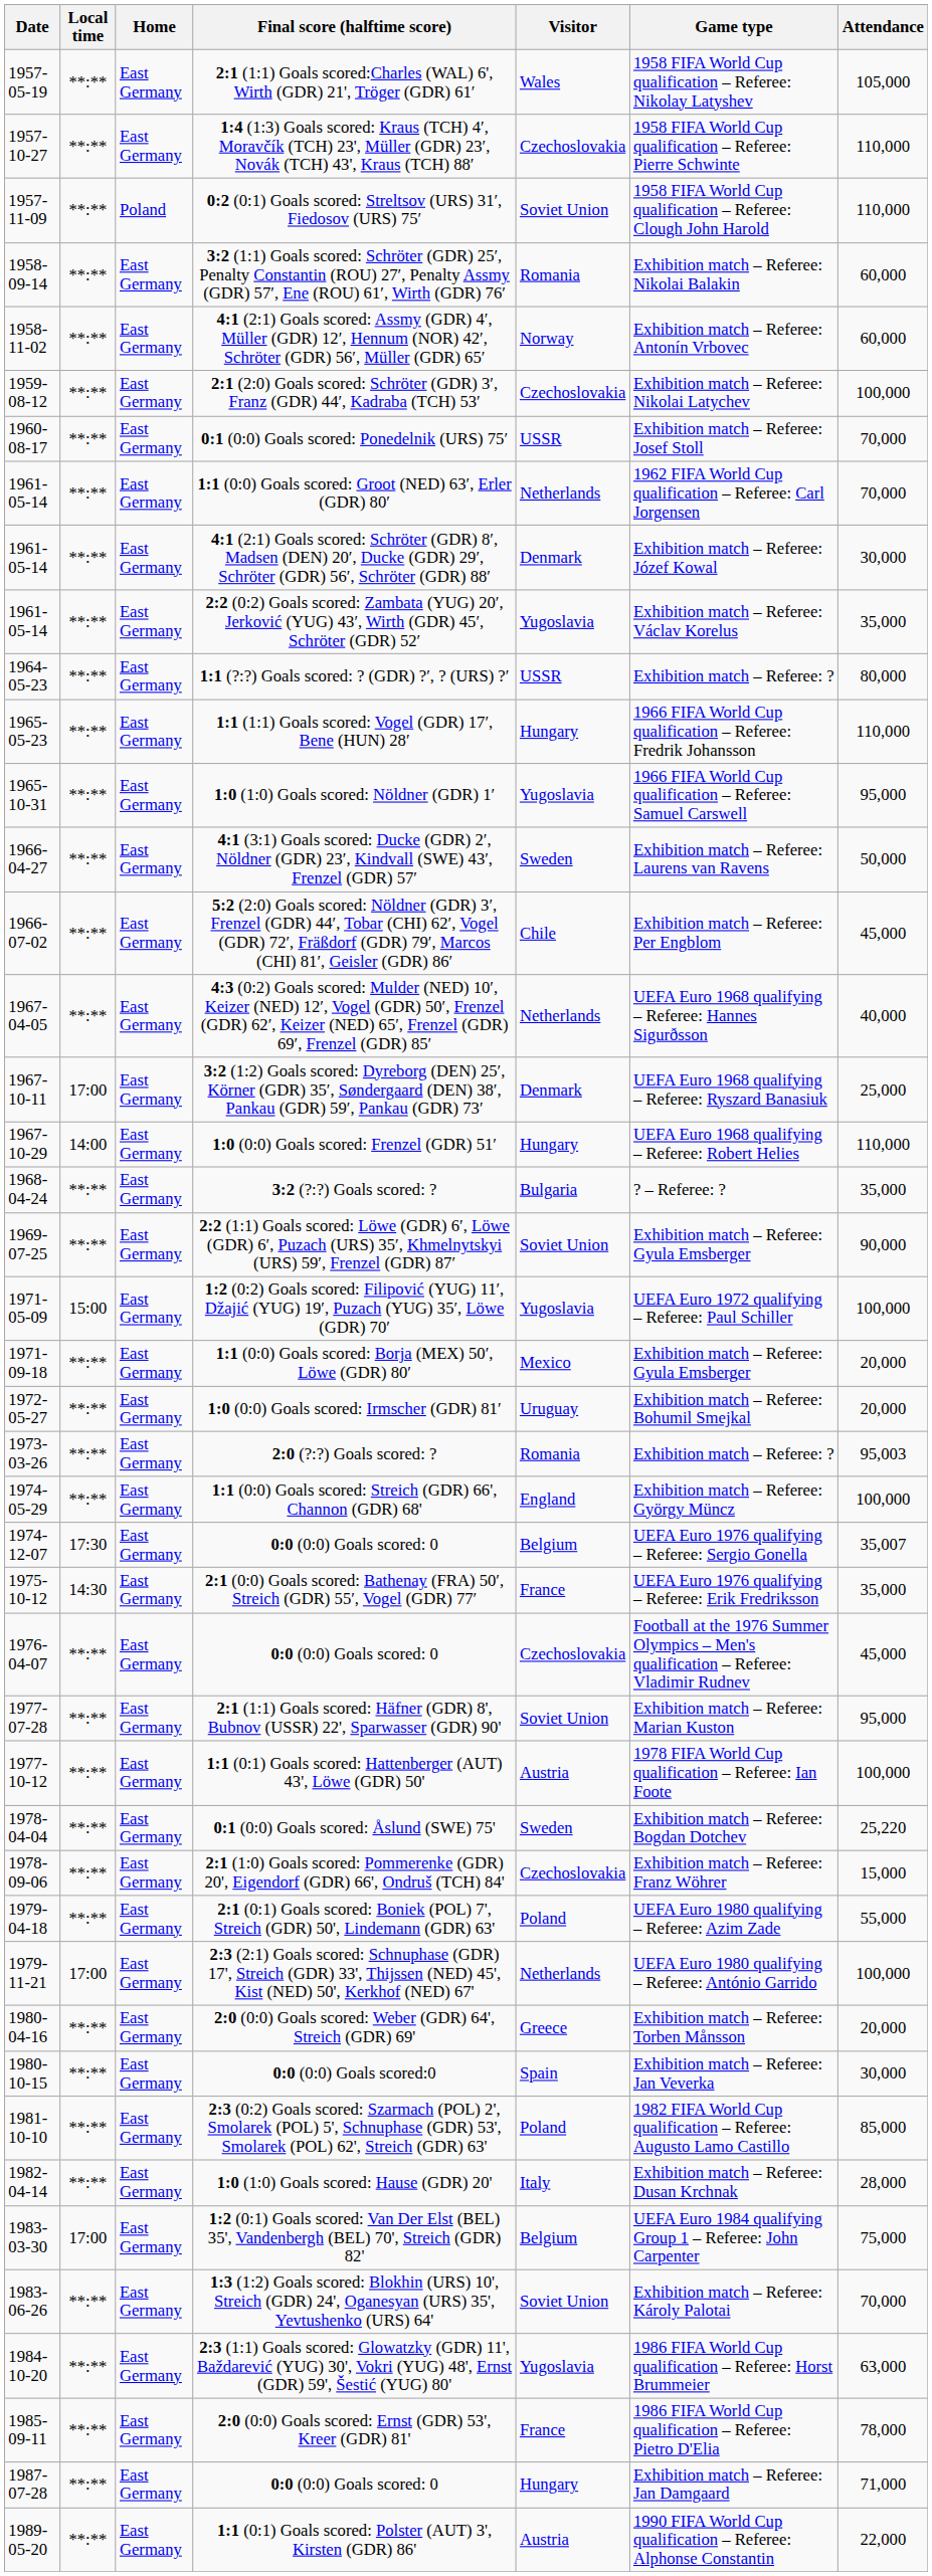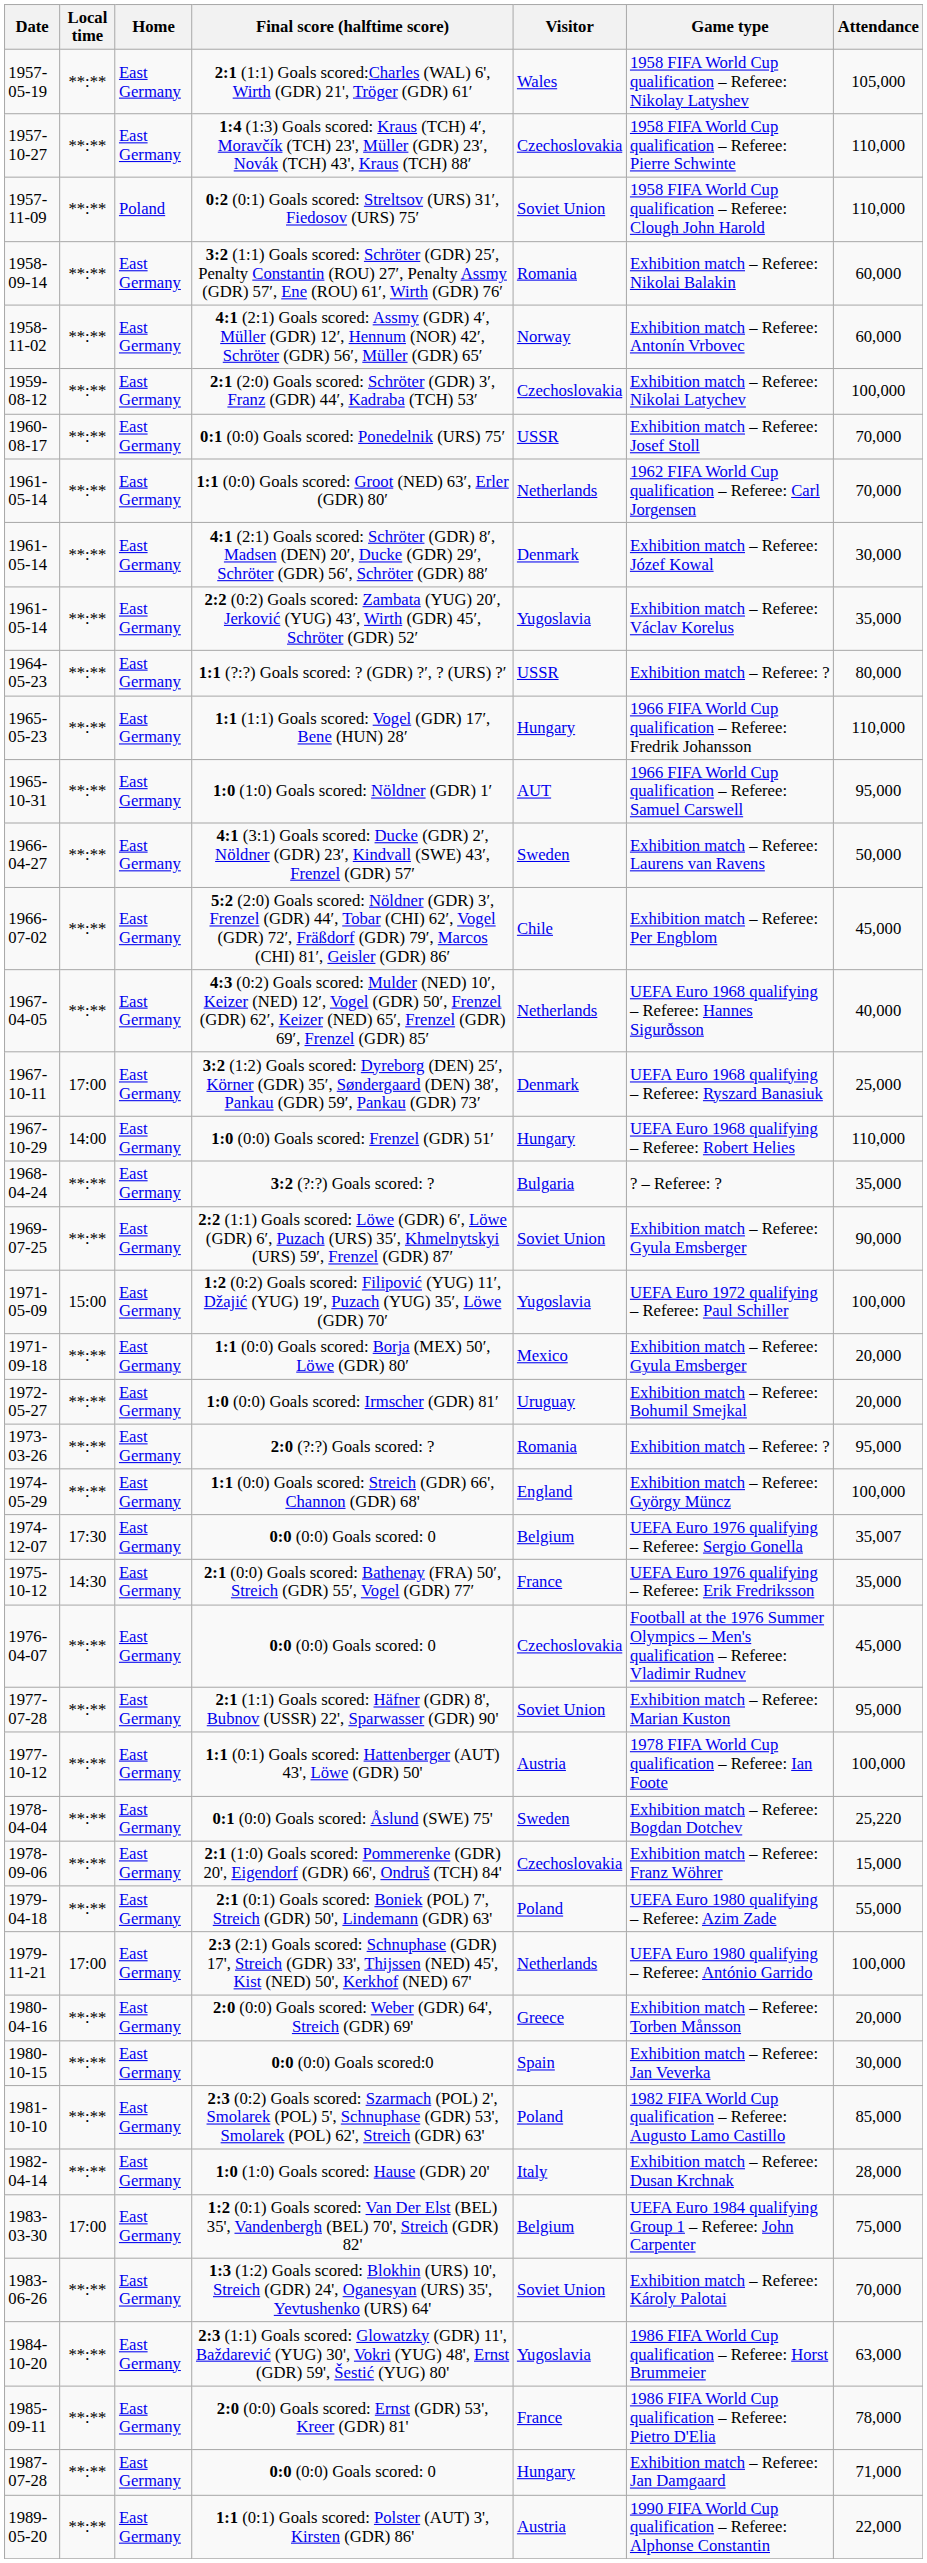1:0 (1:0) Goals scored: Nöldner (GDR) 1′ | Visitor: Yugoslavia -> AUT
2:0 (?:?) Goals scored: ? | Attendance: 95,003 -> 95,000
